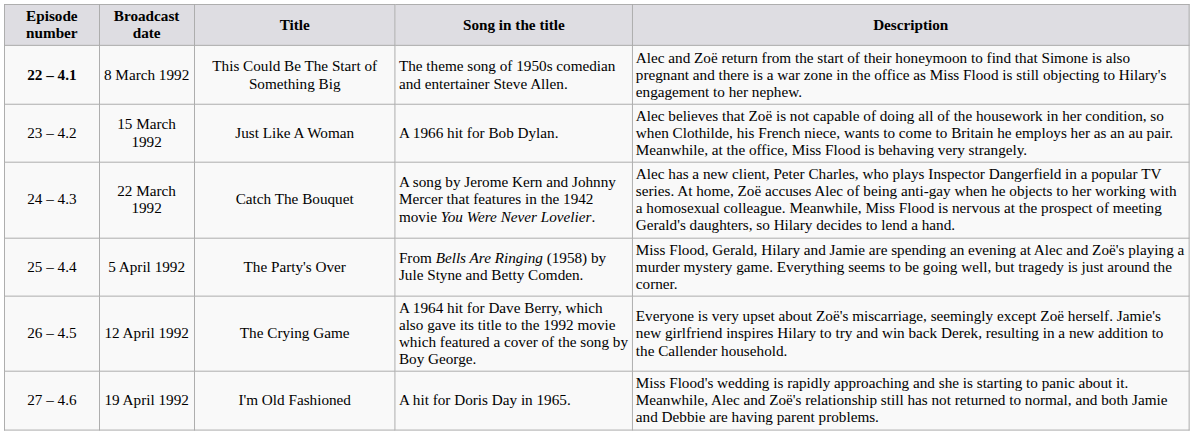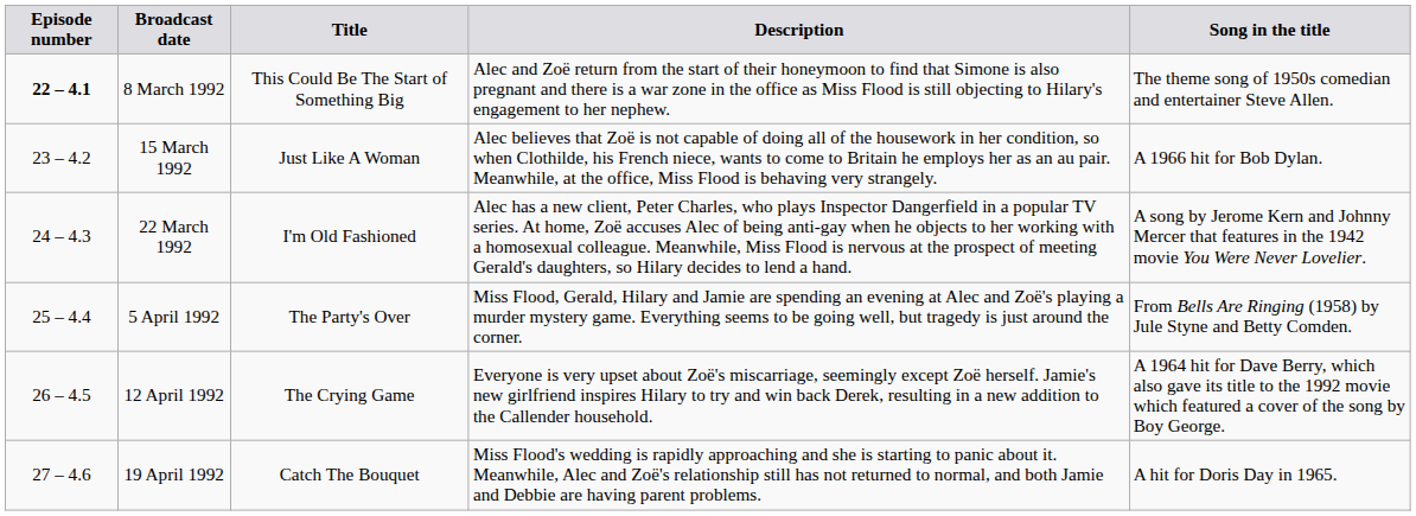columns swapped: Description <-> Song in the title
22 March 1992 | Title: Catch The Bouquet -> I'm Old Fashioned
19 April 1992 | Title: I'm Old Fashioned -> Catch The Bouquet
